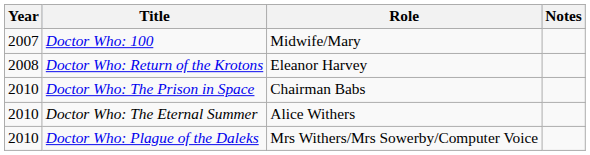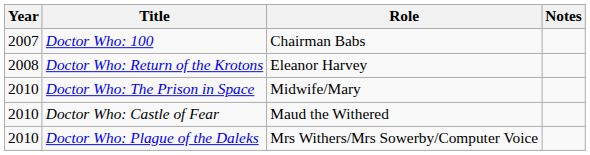Doctor Who: 100 | Role: Midwife/Mary -> Chairman Babs
Doctor Who: The Prison in Space | Role: Chairman Babs -> Midwife/Mary
+ row: 2010 | Doctor Who: Castle of Fear | Maud the Withered
- row: 2010 | Doctor Who: The Eternal Summer | Alice Withers
